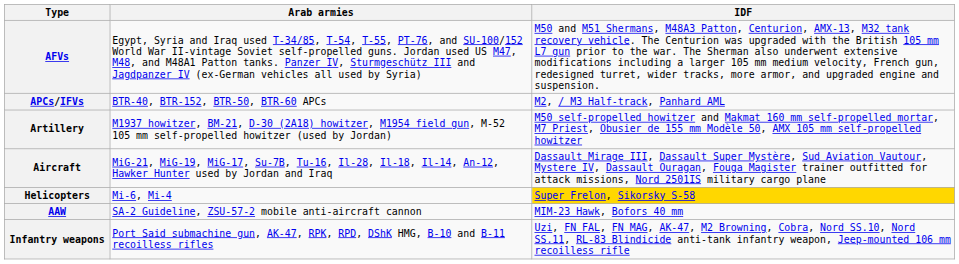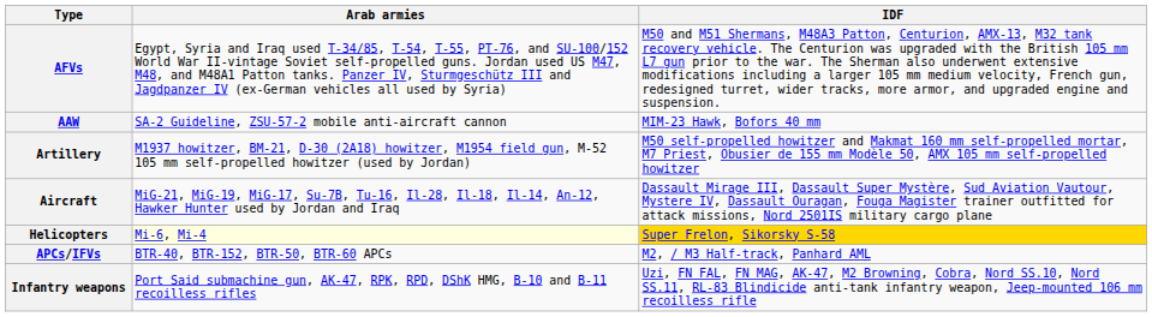rows swapped: APCs/IFVs <-> AAW
Helicopters | Arab armies: no background -> lightyellow background
